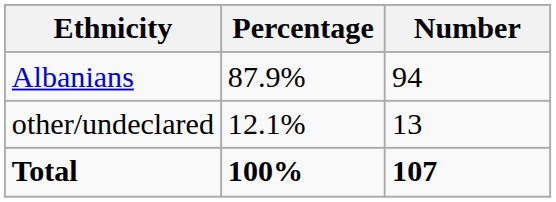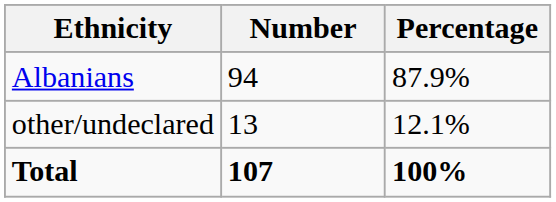columns swapped: Number <-> Percentage
